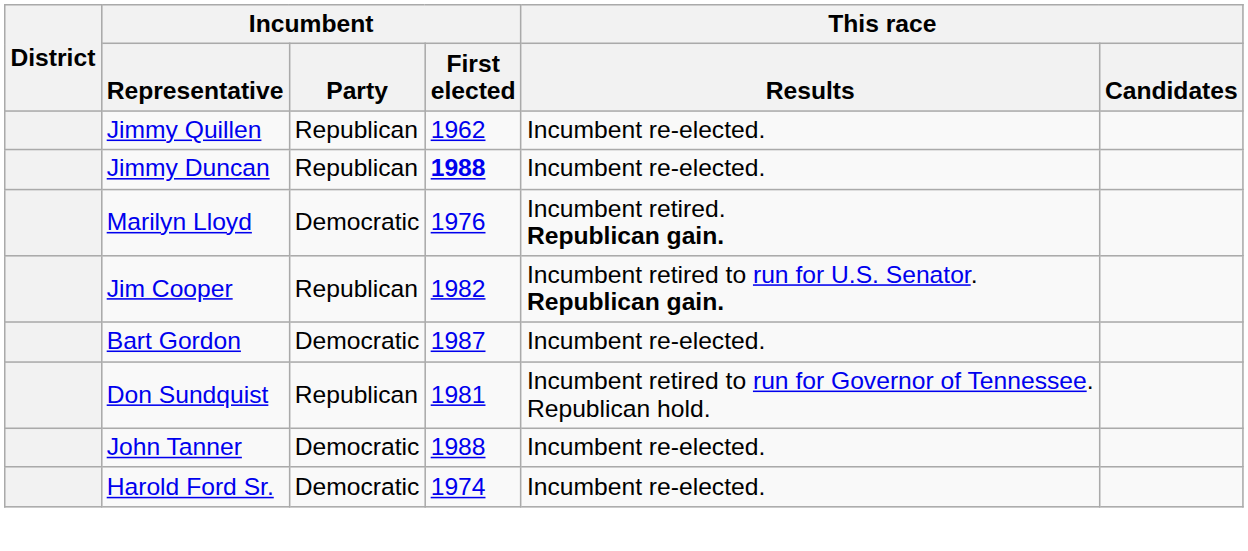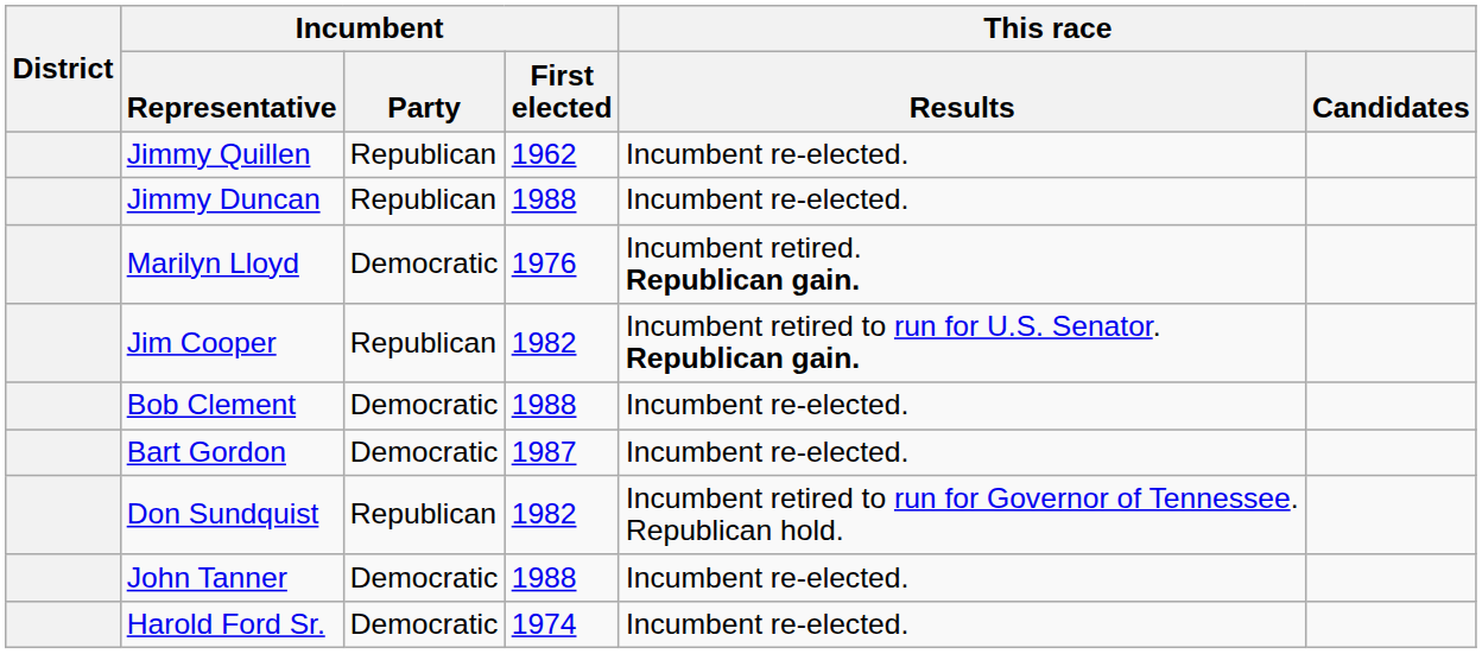Jimmy Duncan | Incumbent / First elected: bold -> normal
+ row: Bob Clement | Democratic | 1988 | Incumbent re-elected.
Don Sundquist | Incumbent / First elected: 1981 -> 1982
